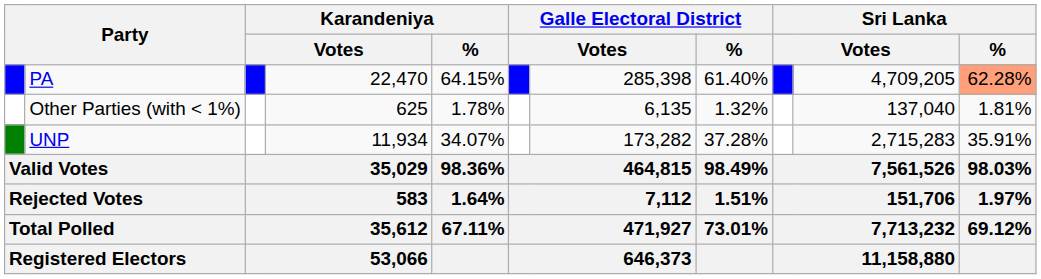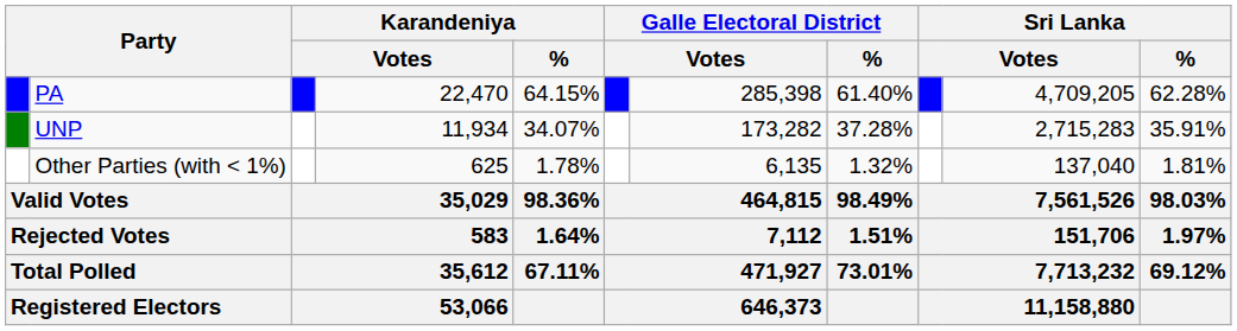PA | Sri Lanka / %: lightsalmon background -> no background
rows swapped: UNP <-> Other Parties (with < 1%)
